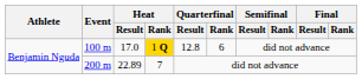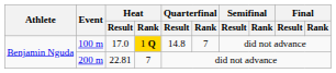100 m | Quarterfinal / Result: 12.8 -> 14.8
100 m | Quarterfinal / Rank: 6 -> 7
200 m | Heat / Result: 22.89 -> 22.81
